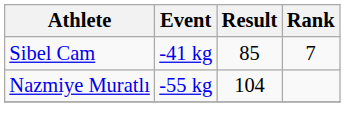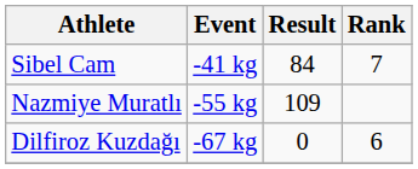Sibel Cam | Result: 85 -> 84
Nazmiye Muratlı | Result: 104 -> 109
+ row: Dilfiroz Kuzdağı | -67 kg | 0 | 6
